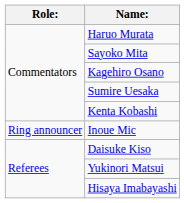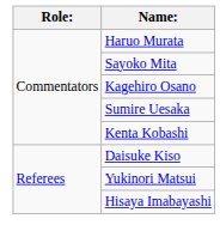- row: Ring announcer | Inoue Mic
